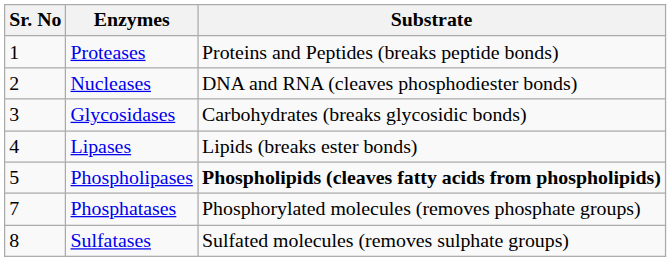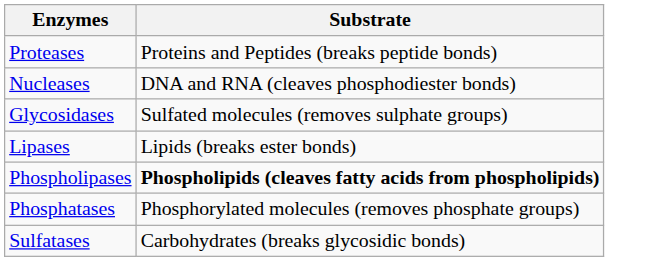- column: Sr. No | 1 | 2 | 3 | 4 | 5 | 7 | 8
Glycosidases | Substrate: Carbohydrates (breaks glycosidic bonds) -> Sulfated molecules (removes sulphate groups)
Sulfatases | Substrate: Sulfated molecules (removes sulphate groups) -> Carbohydrates (breaks glycosidic bonds)
